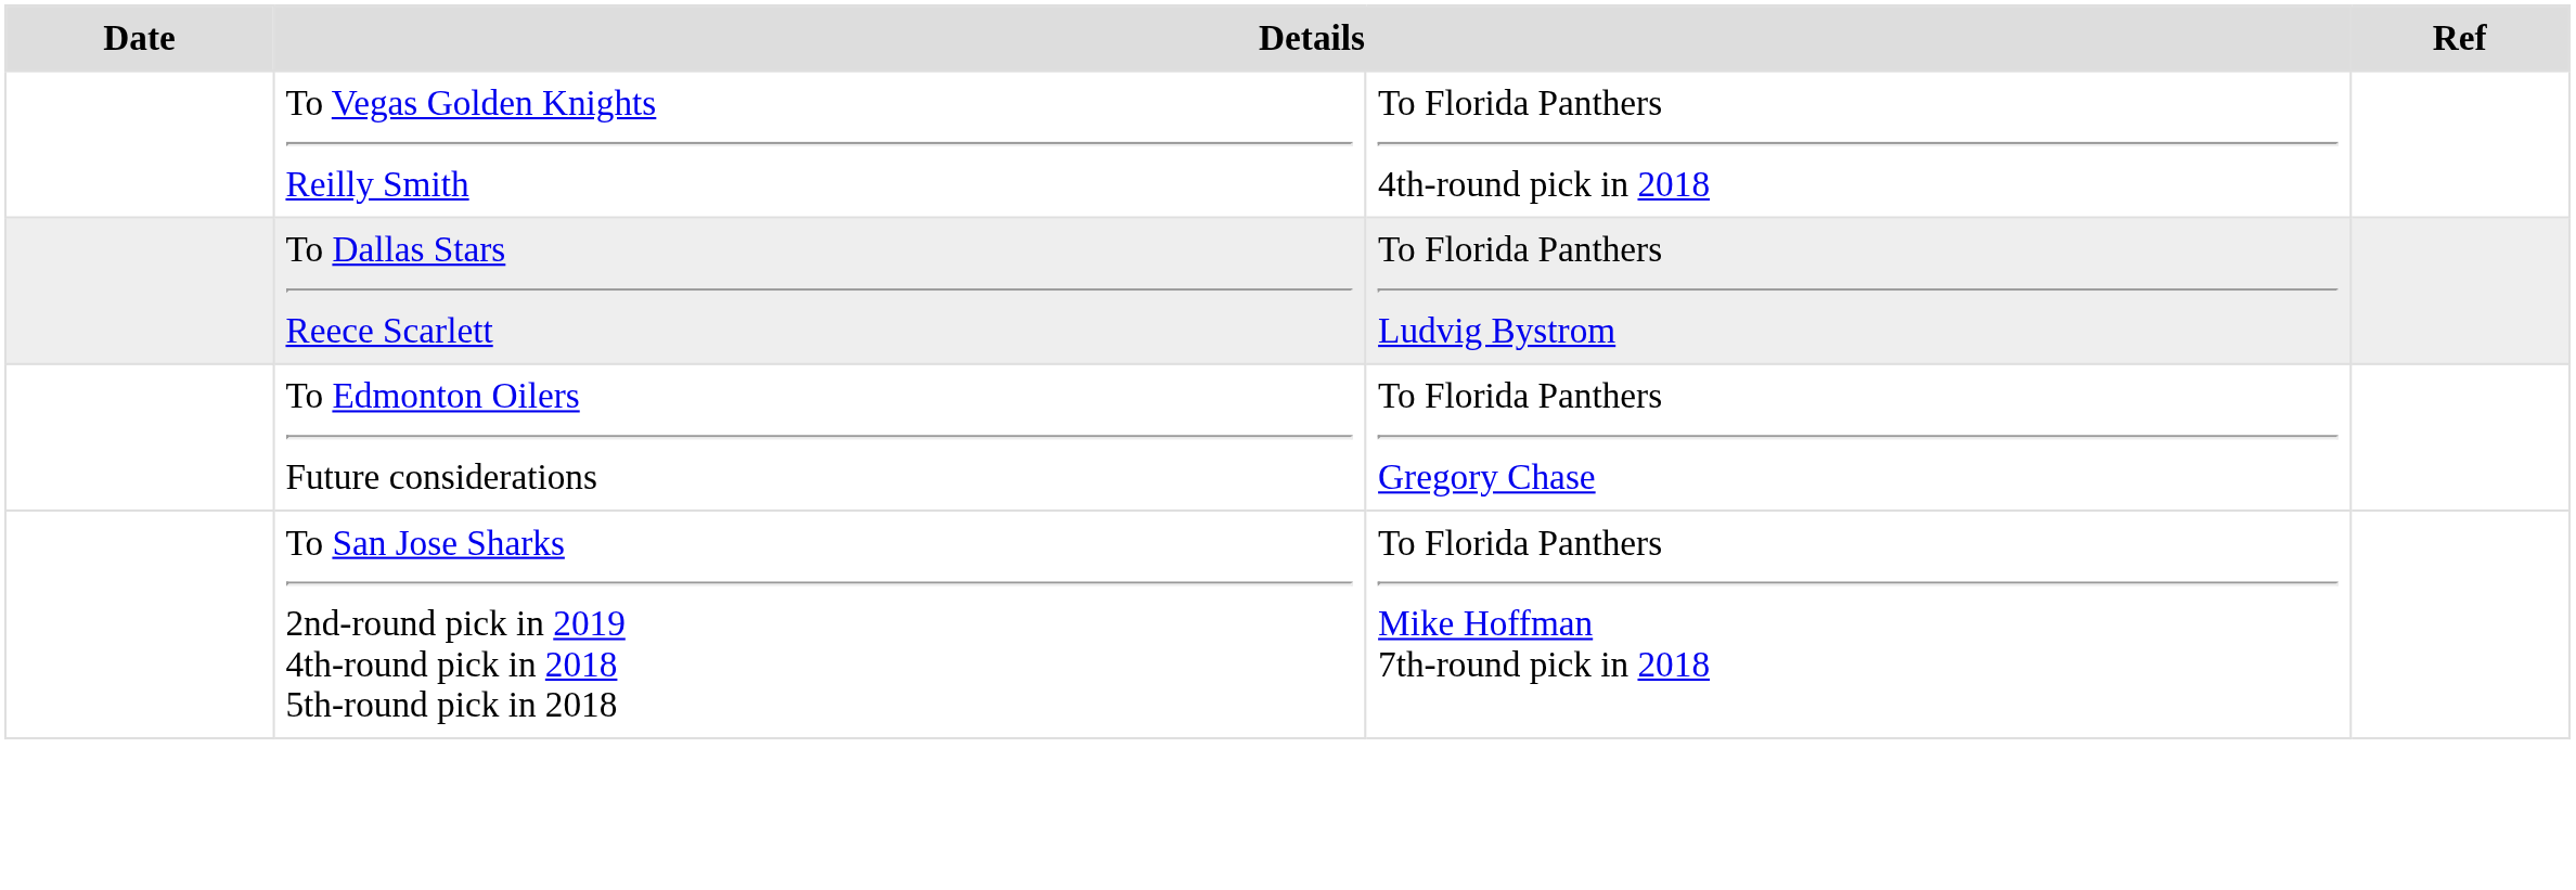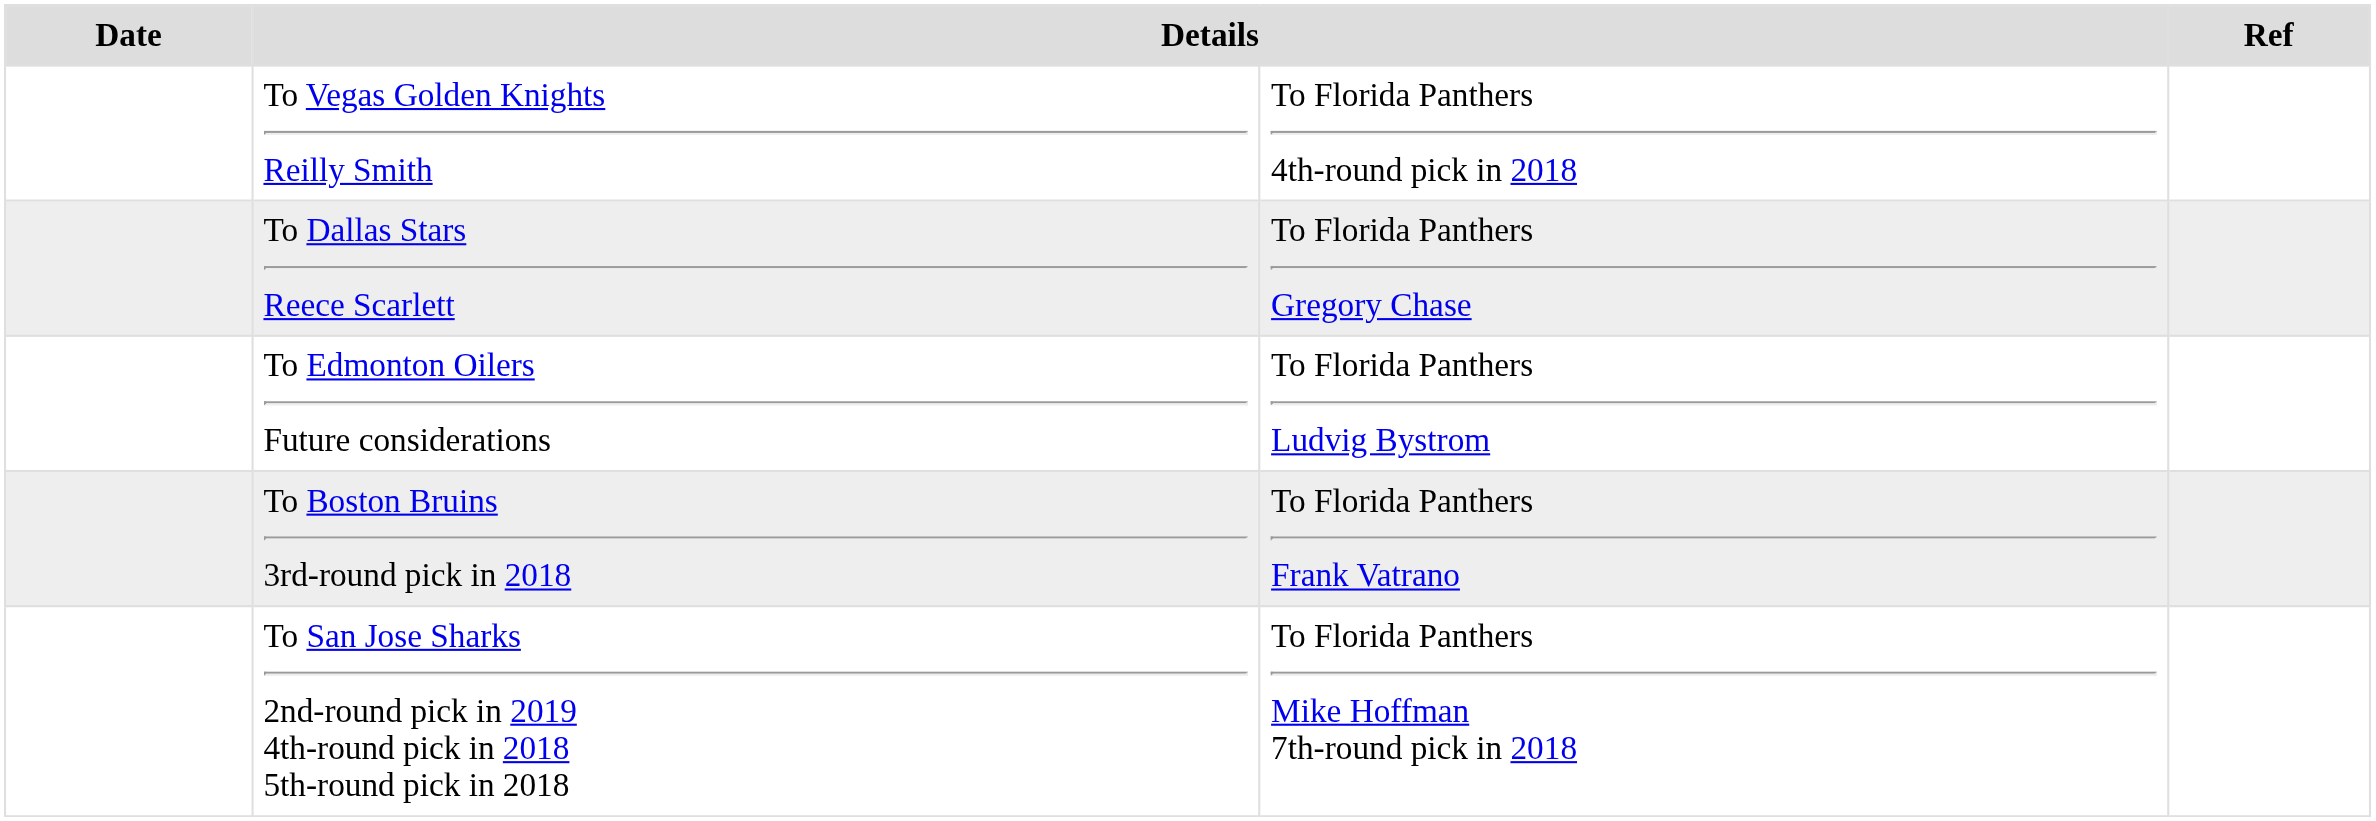To Dallas Stars Reece Scarlett | column 3: To Florida Panthers Ludvig Bystrom -> To Florida Panthers Gregory Chase
To Edmonton Oilers Future considerations | column 3: To Florida Panthers Gregory Chase -> To Florida Panthers Ludvig Bystrom
+ row: To Boston Bruins 3rd-round pick in 2018 | To Florida Panthers Frank Vatrano
